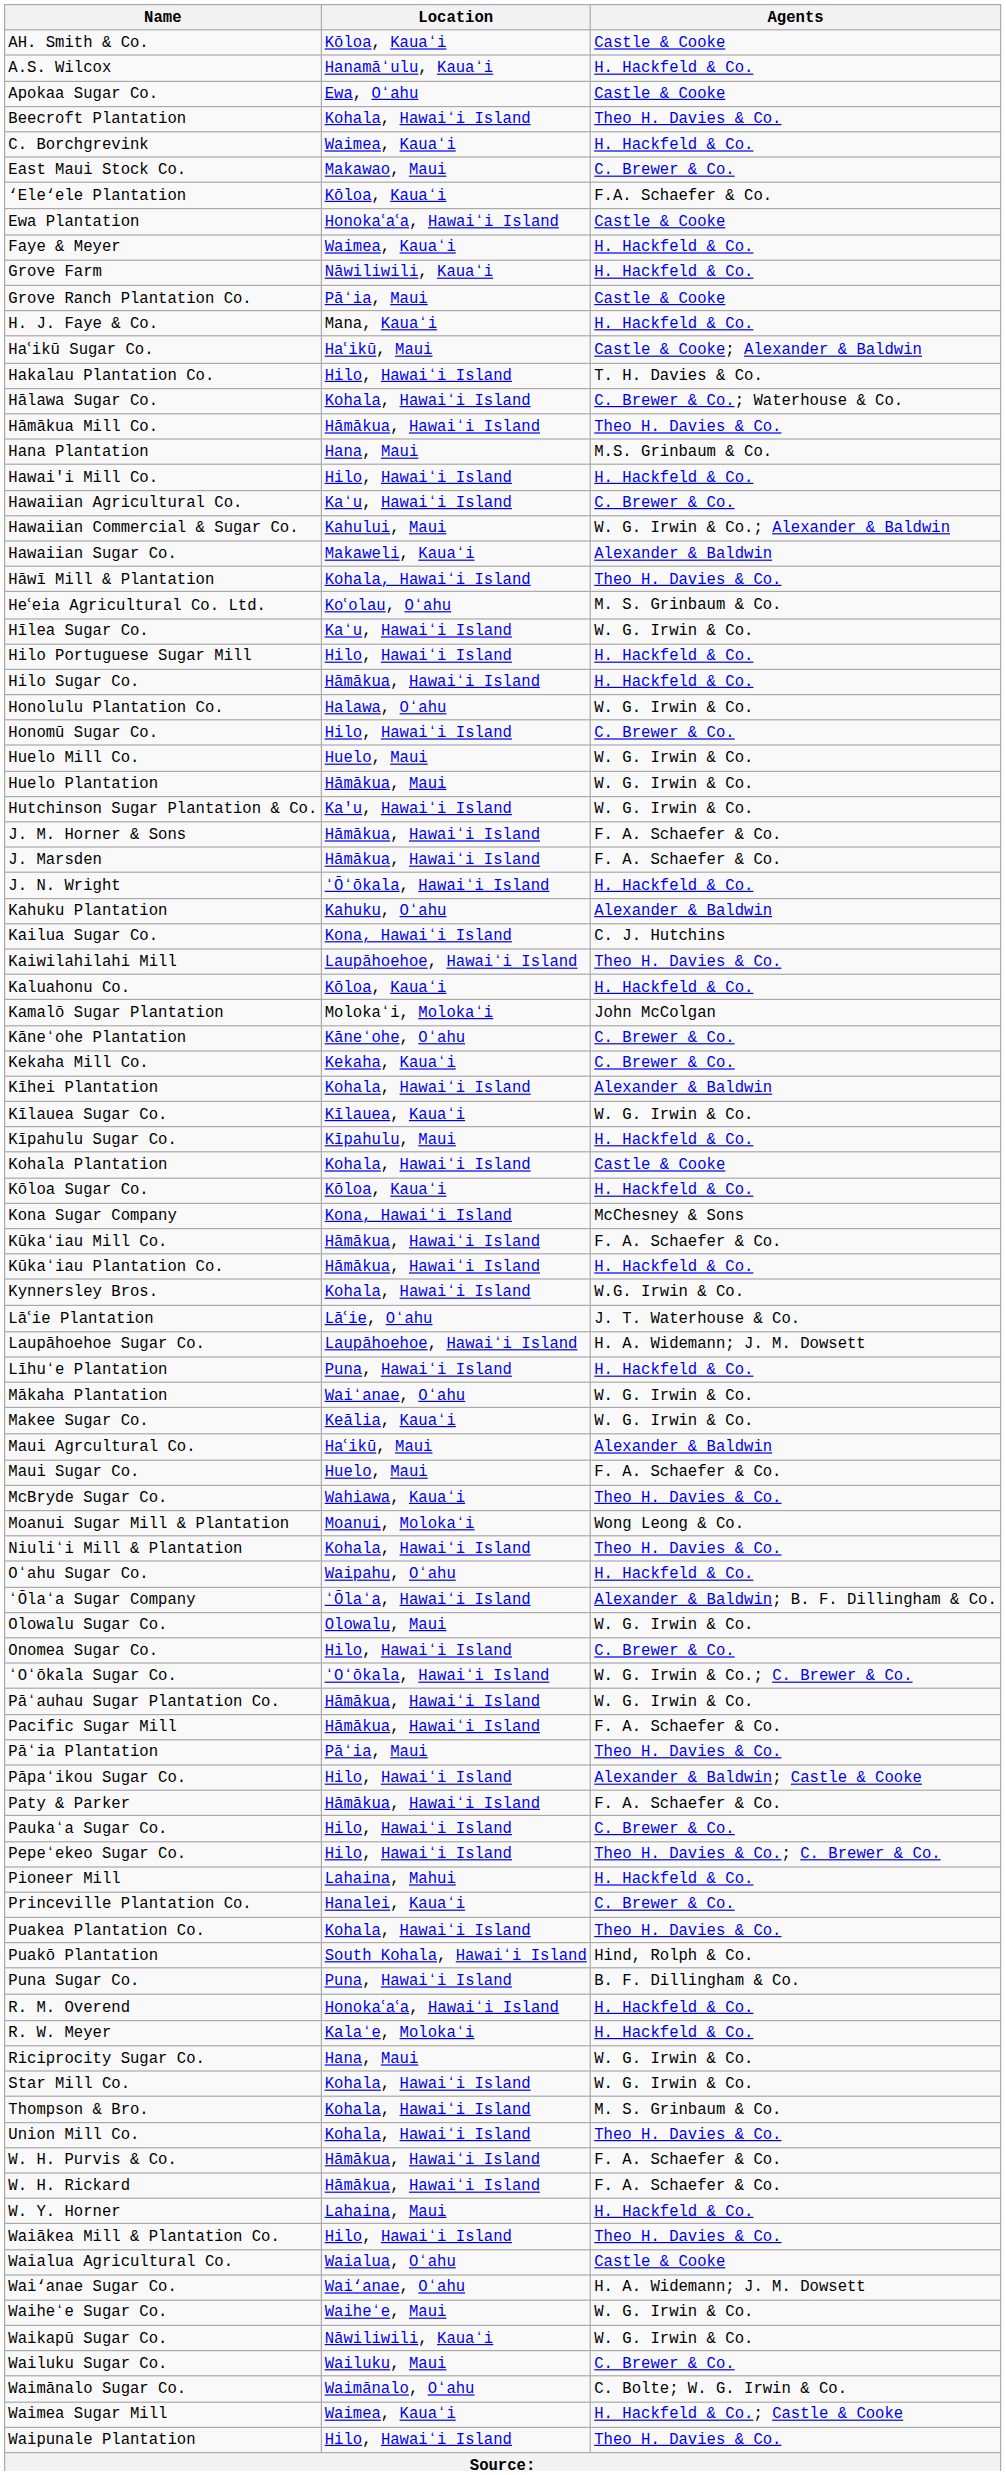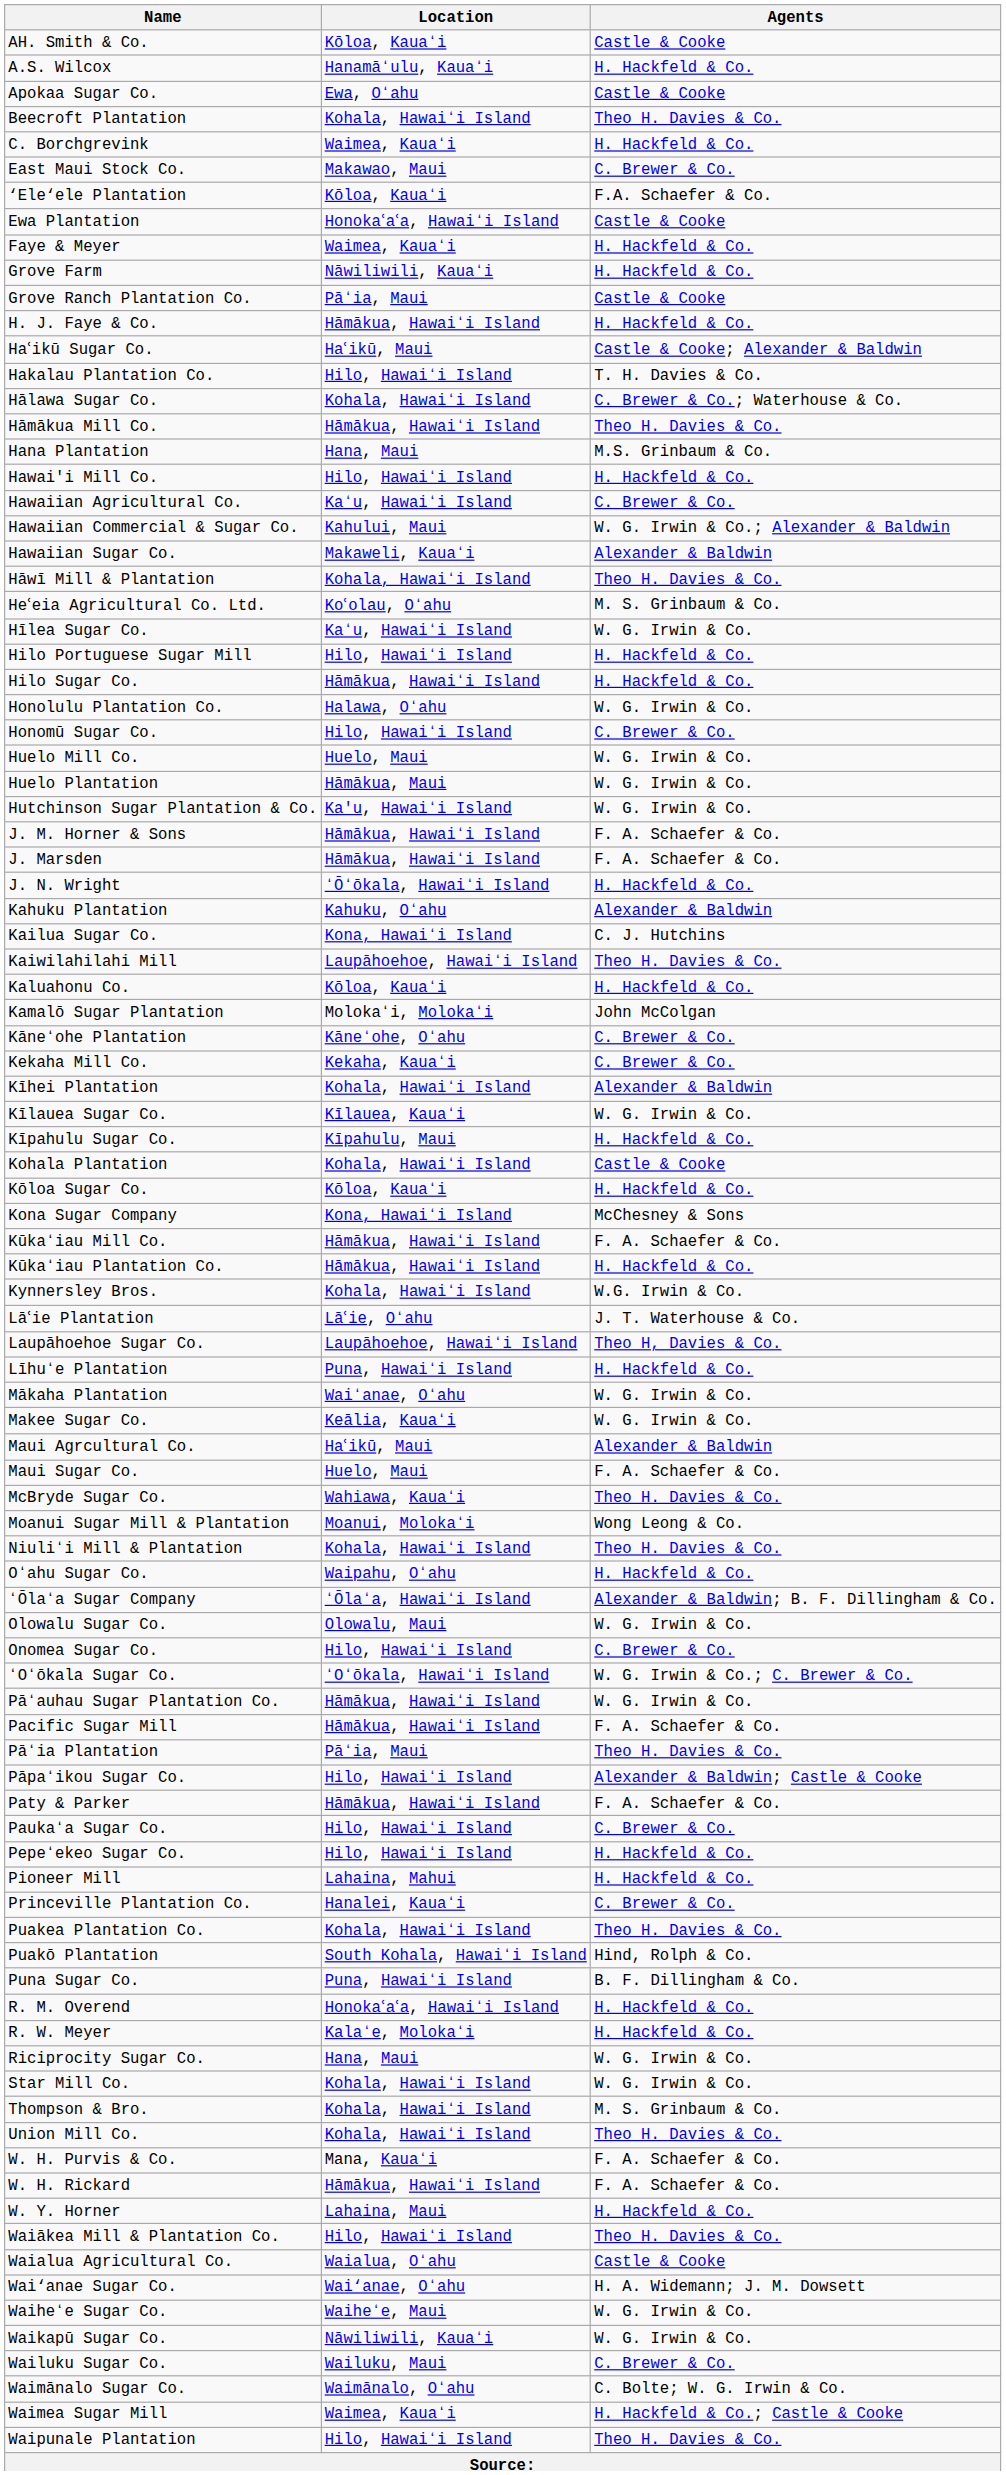H. J. Faye & Co. | Location: Mana, Kauaʻi -> Hāmākua, Hawaiʻi Island
Laupāhoehoe Sugar Co. | Agents: H. A. Widemann; J. M. Dowsett -> Theo H, Davies & Co.
Pepeʻekeo Sugar Co. | Agents: Theo H. Davies & Co.; C. Brewer & Co. -> H. Hackfeld & Co.
W. H. Purvis & Co. | Location: Hāmākua, Hawaiʻi Island -> Mana, Kauaʻi
